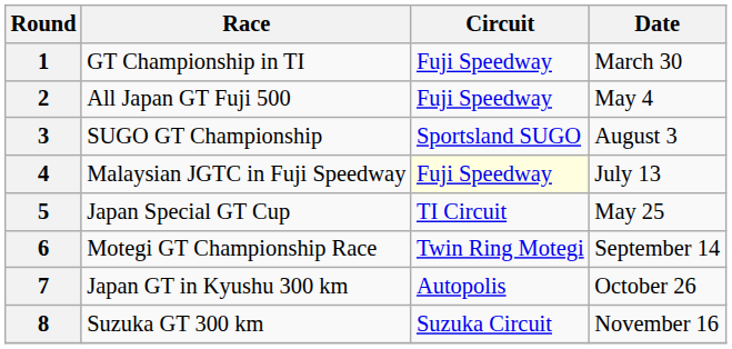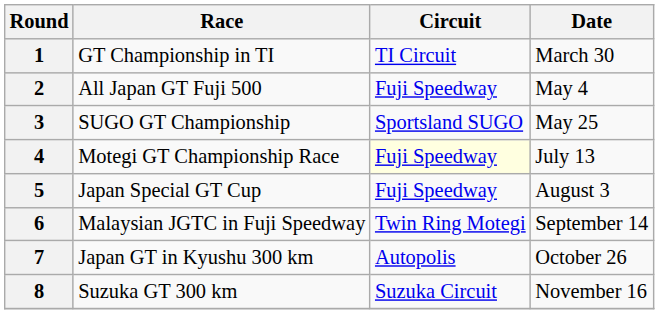1 | Circuit: Fuji Speedway -> TI Circuit
3 | Date: August 3 -> May 25
4 | Race: Malaysian JGTC in Fuji Speedway -> Motegi GT Championship Race
5 | Circuit: TI Circuit -> Fuji Speedway
5 | Date: May 25 -> August 3
6 | Race: Motegi GT Championship Race -> Malaysian JGTC in Fuji Speedway
